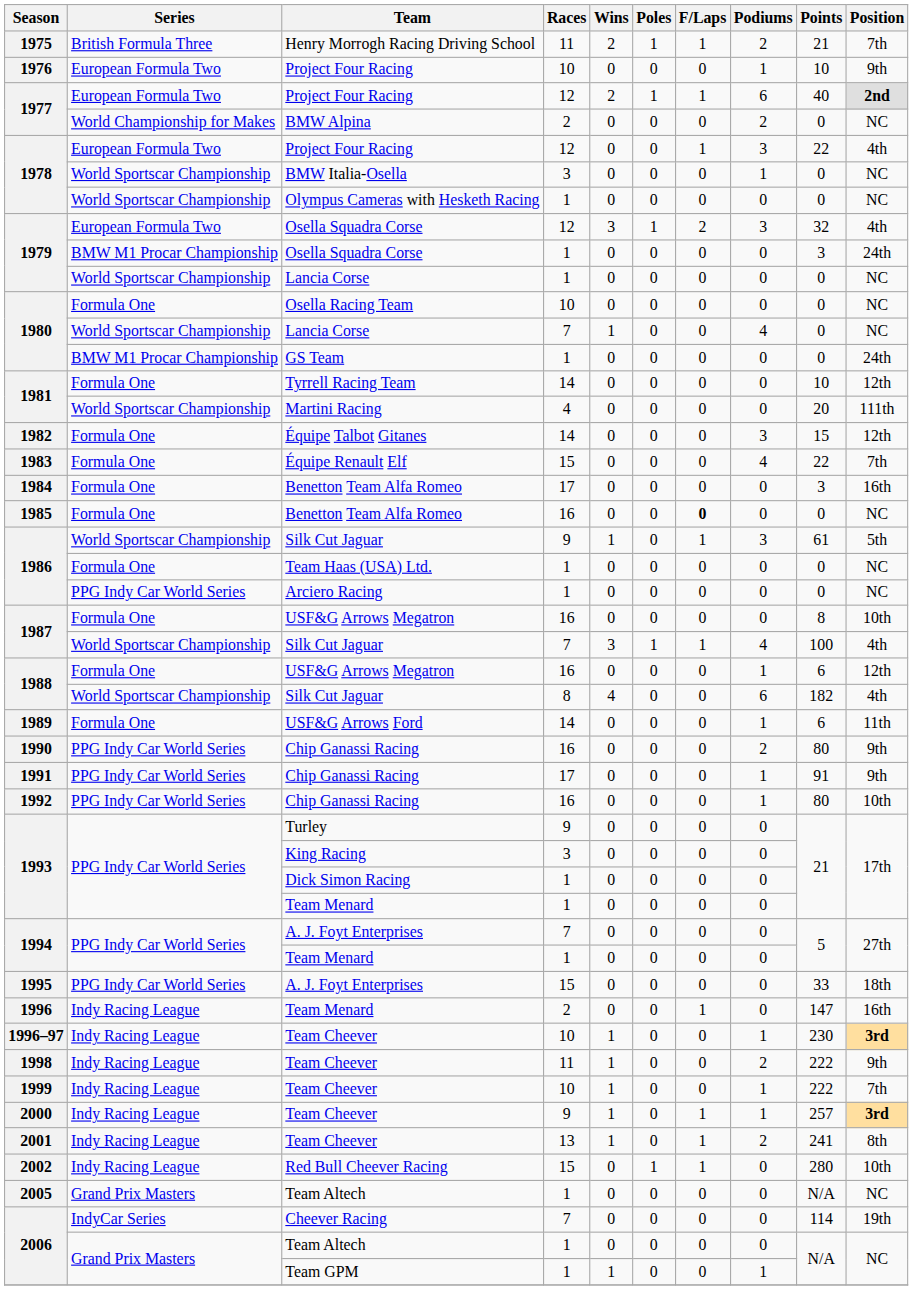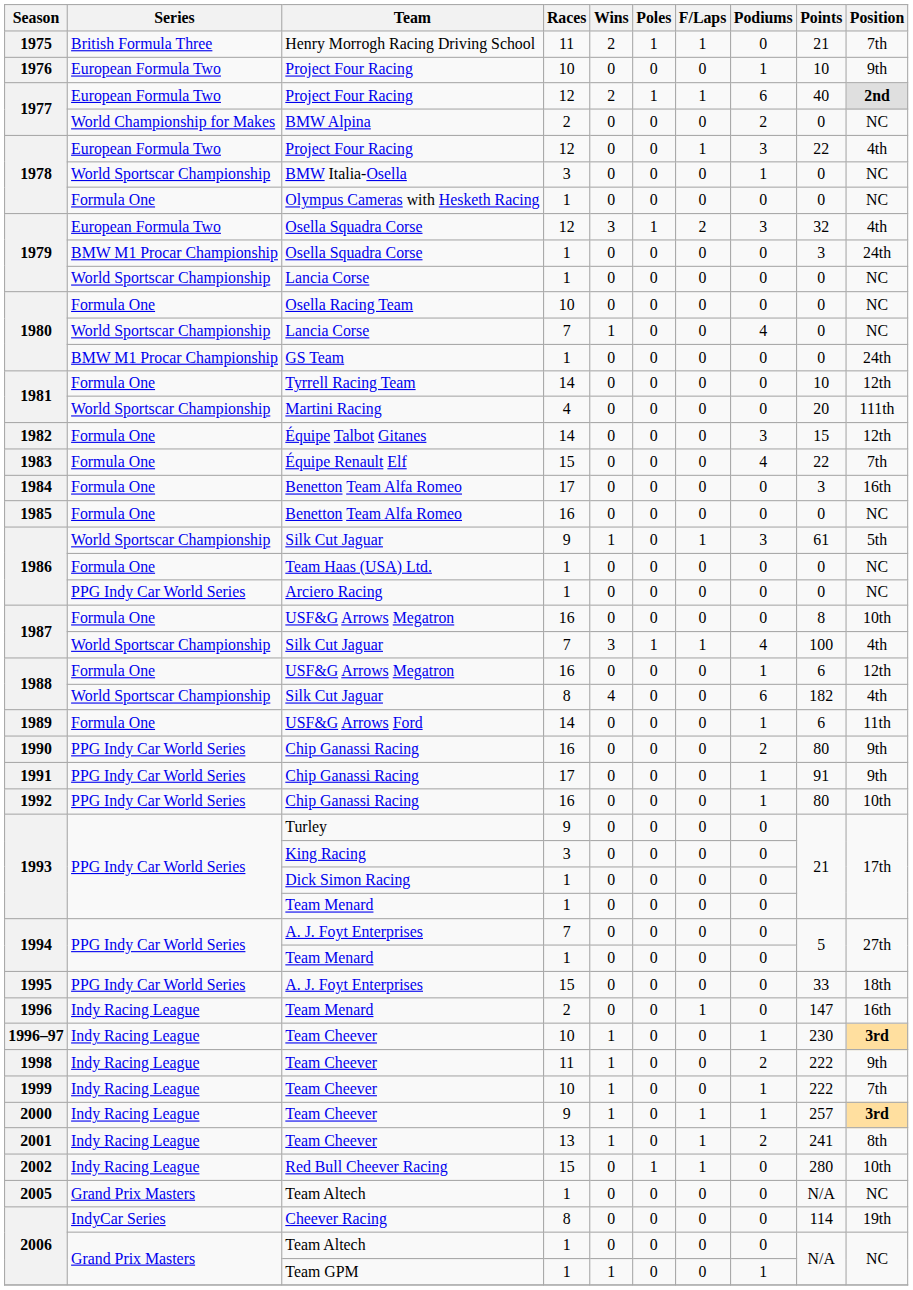1975 | Podiums: 2 -> 0
1978 / Olympus Cameras with Hesketh Racing | Series: World Sportscar Championship -> Formula One
1985 | F/Laps: bold -> normal
2006 / Cheever Racing | Races: 7 -> 8
